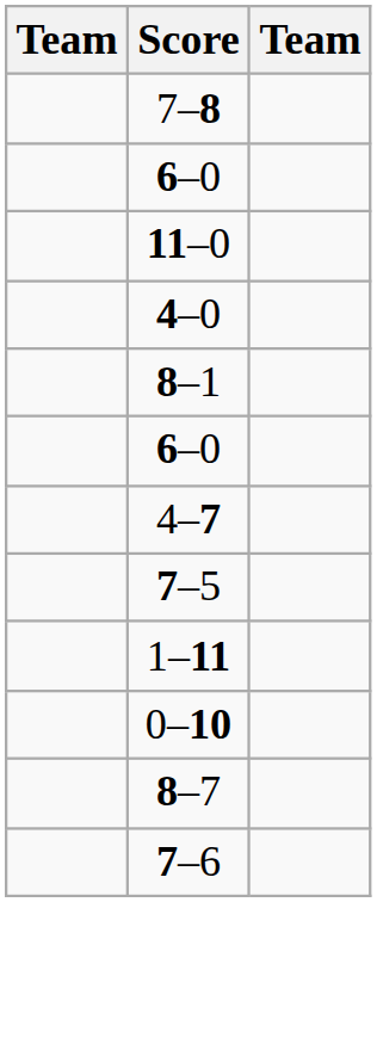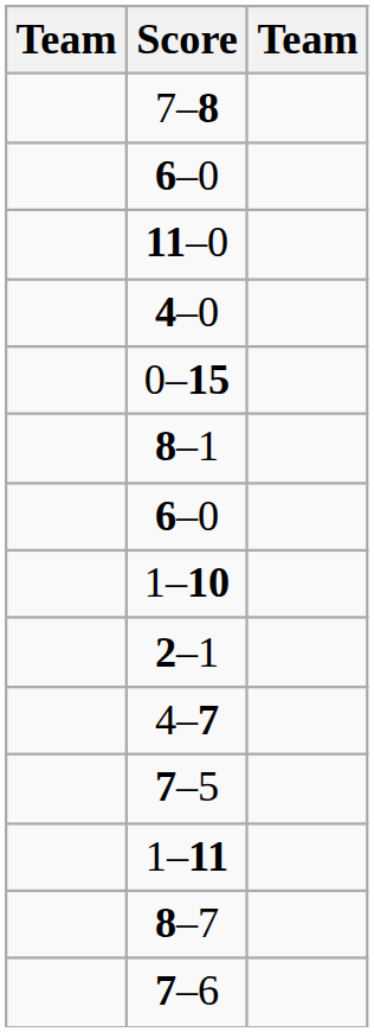+ row: 0–15
+ row: 1–10
+ row: 2–1
- row: 0–10
